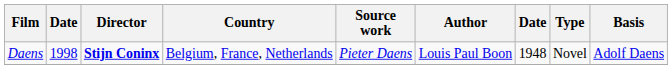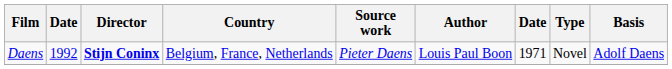Daens | column 2: 1998 -> 1992
Daens | column 7: 1948 -> 1971
